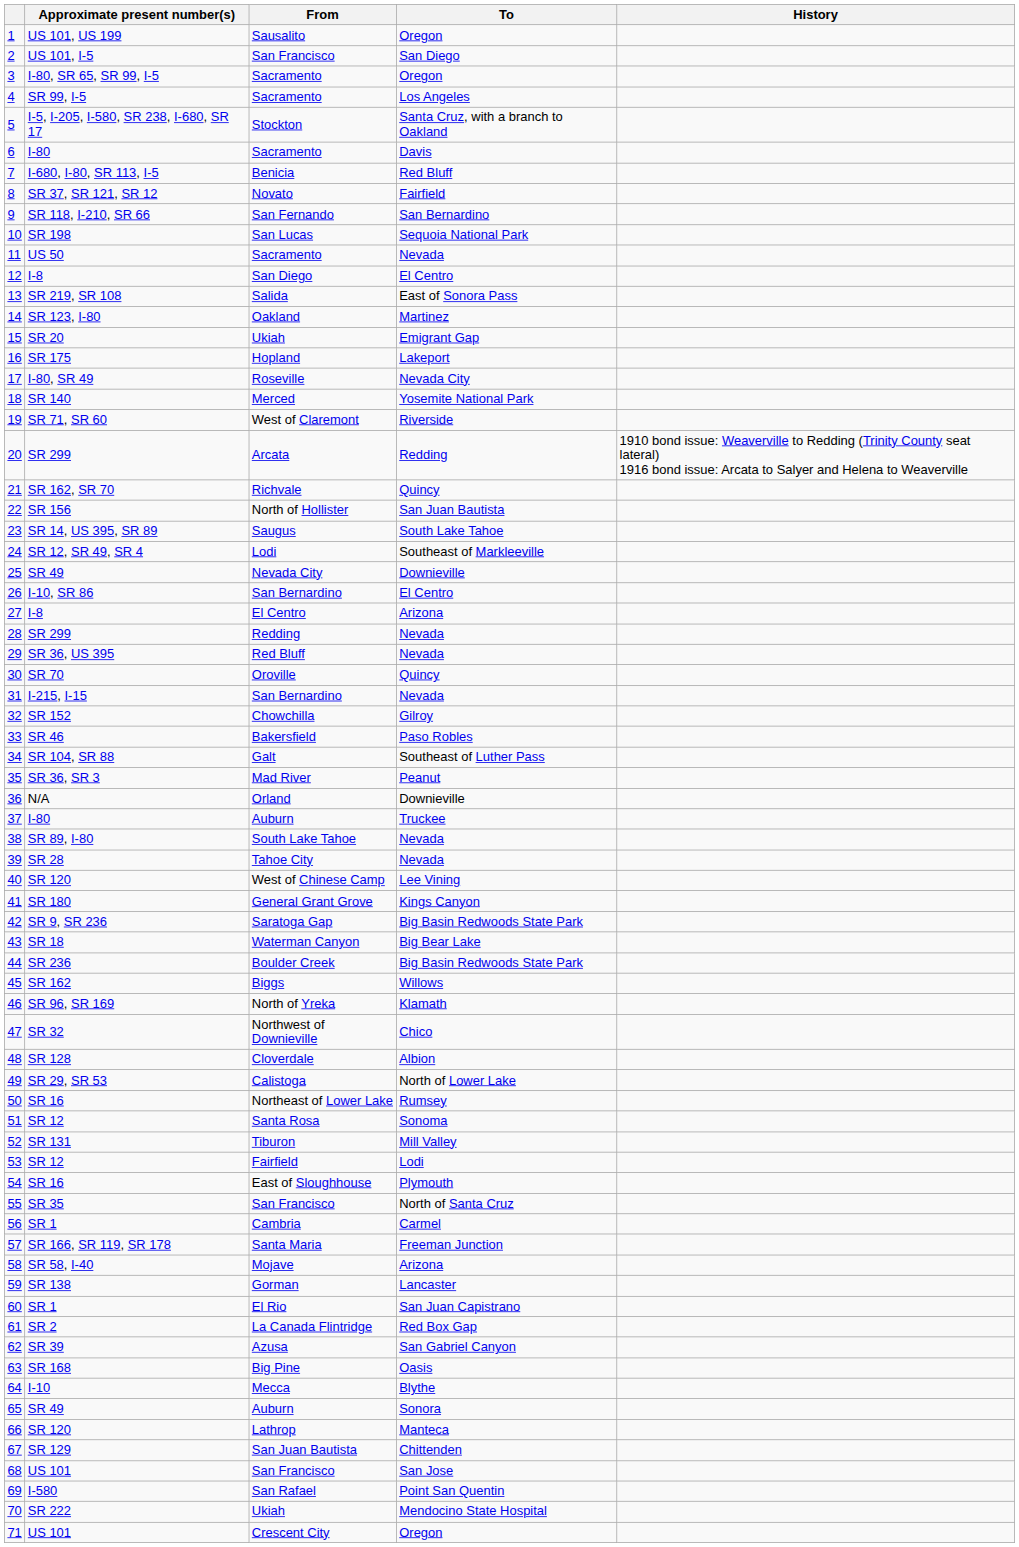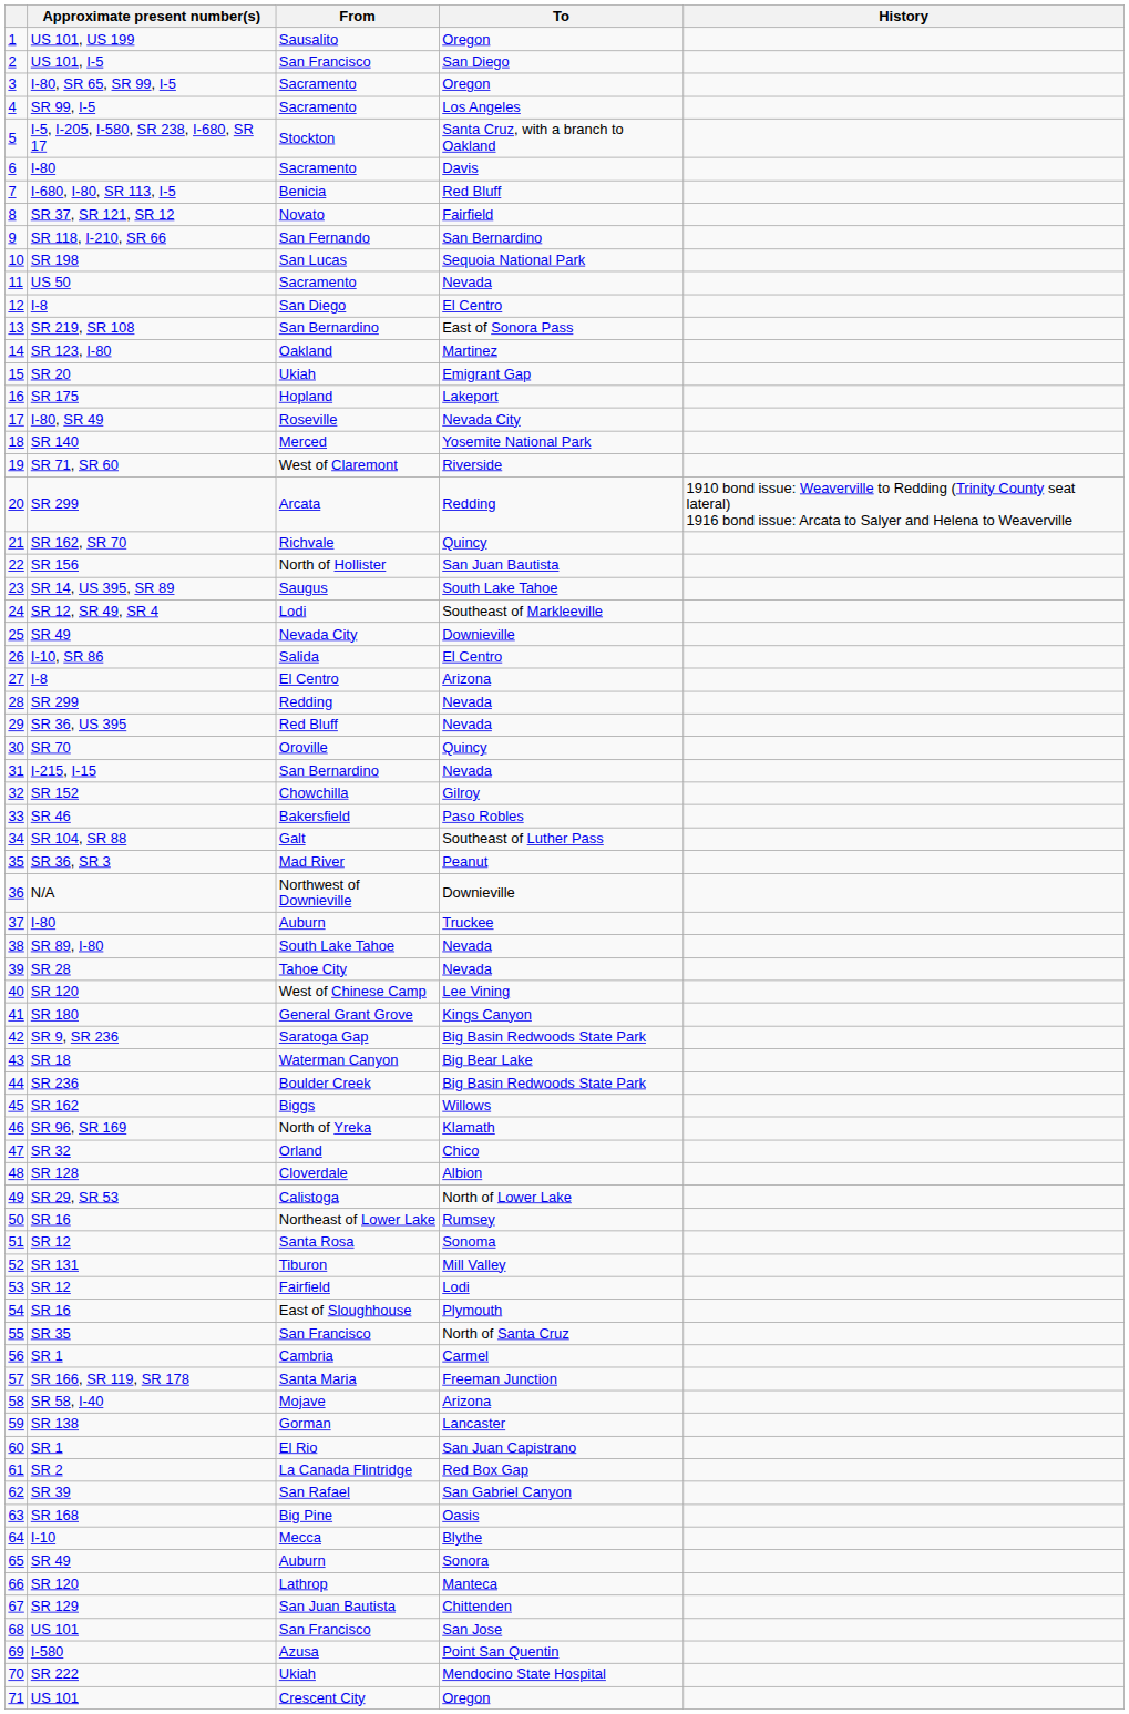13 | From: Salida -> San Bernardino
26 | From: San Bernardino -> Salida
36 | From: Orland -> Northwest of Downieville
47 | From: Northwest of Downieville -> Orland
62 | From: Azusa -> San Rafael
69 | From: San Rafael -> Azusa
